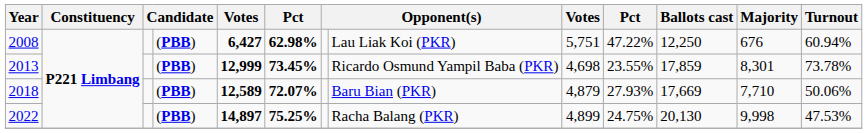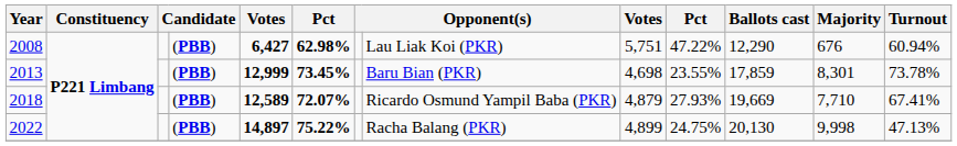2008 | Ballots cast: 12,250 -> 12,290
2013 | column 8: Ricardo Osmund Yampil Baba (PKR) -> Baru Bian (PKR)
2018 | column 8: Baru Bian (PKR) -> Ricardo Osmund Yampil Baba (PKR)
2018 | Ballots cast: 17,669 -> 19,669
2018 | Turnout: 50.06% -> 67.41%
2022 | column 6: 75.25% -> 75.22%
2022 | Turnout: 47.53% -> 47.13%
